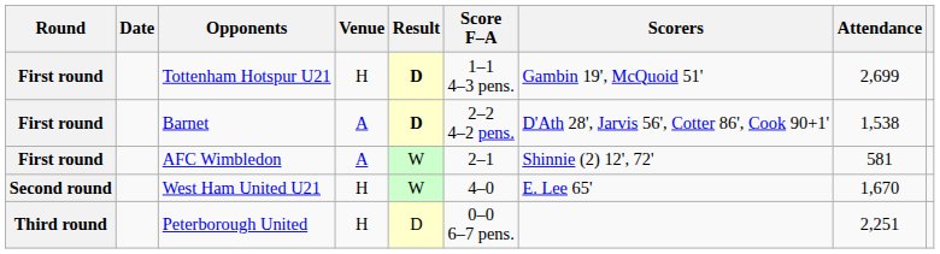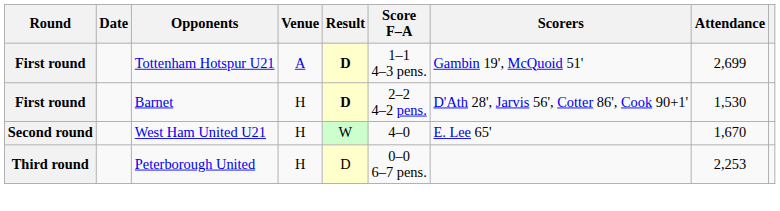Tottenham Hotspur U21 | Venue: H -> A
Barnet | Venue: A -> H
Barnet | Attendance: 1,538 -> 1,530
- row: First round | AFC Wimbledon | A | W | 2–1 | Shinnie (2) 12', 72' | 581
Peterborough United | Attendance: 2,251 -> 2,253
